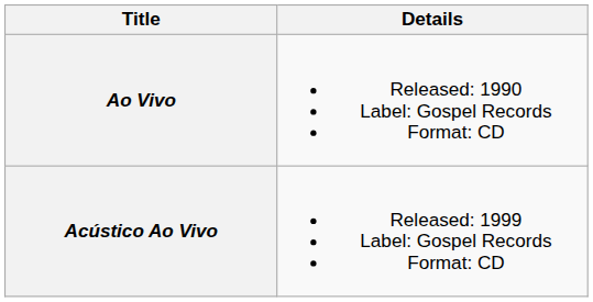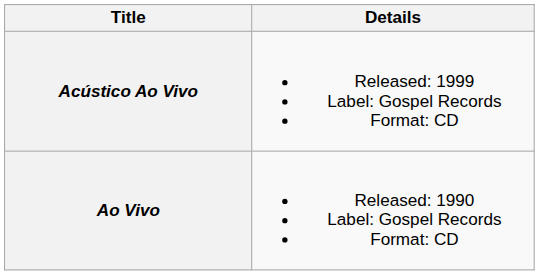rows swapped: Ao Vivo <-> Acústico Ao Vivo
